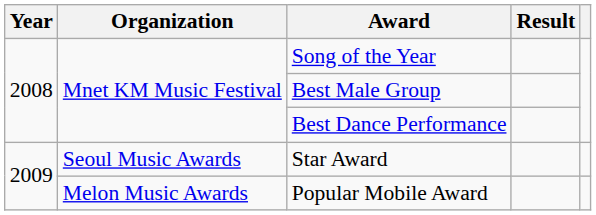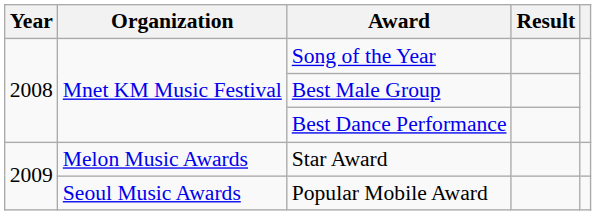Star Award | Organization: Seoul Music Awards -> Melon Music Awards
Popular Mobile Award | Organization: Melon Music Awards -> Seoul Music Awards
